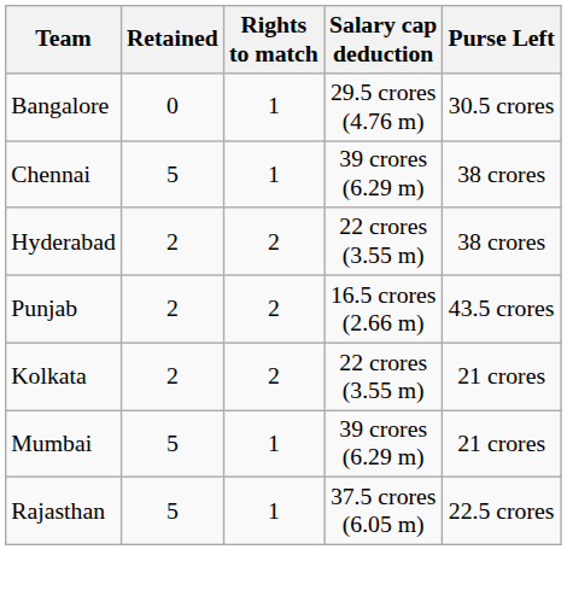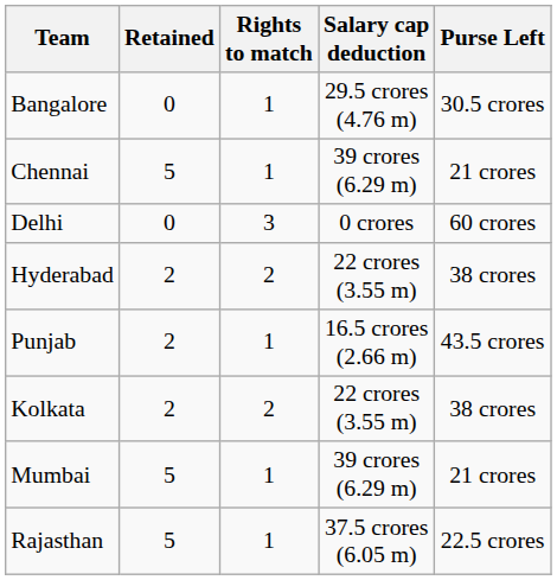Chennai | Purse Left: 38 crores -> 21 crores
+ row: Delhi | 0 | 3 | 0 crores | 60 crores
Punjab | Rights to match: 2 -> 1
Kolkata | Purse Left: 21 crores -> 38 crores
